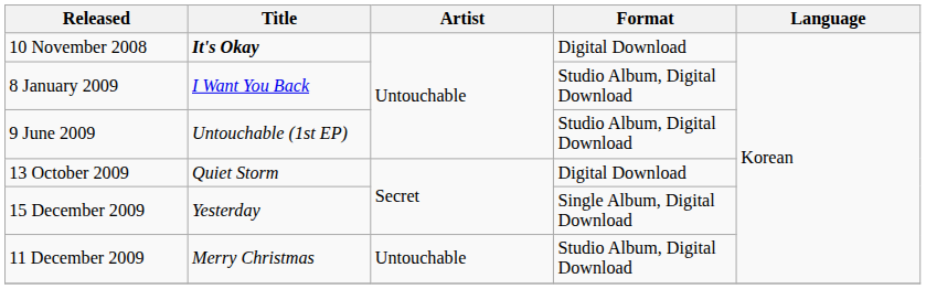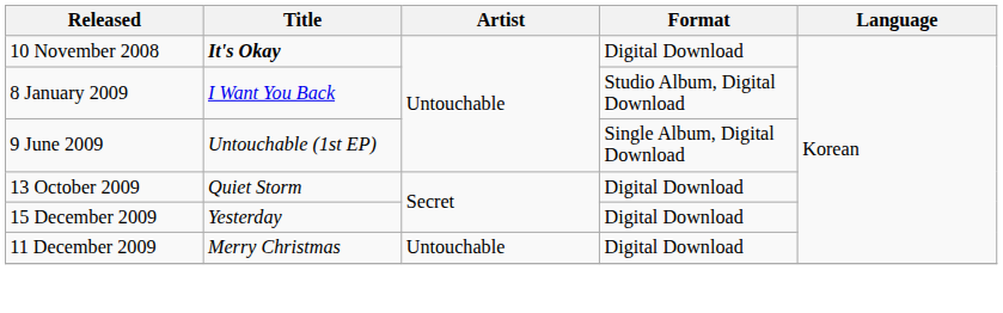9 June 2009 | Format: Studio Album, Digital Download -> Single Album, Digital Download
15 December 2009 | Format: Single Album, Digital Download -> Digital Download
11 December 2009 | Format: Studio Album, Digital Download -> Digital Download
